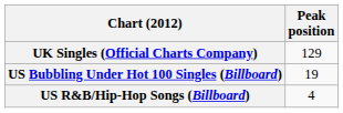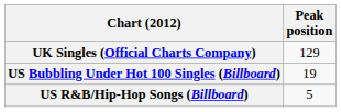US R&B/Hip-Hop Songs (Billboard) | Peak position: 4 -> 5
